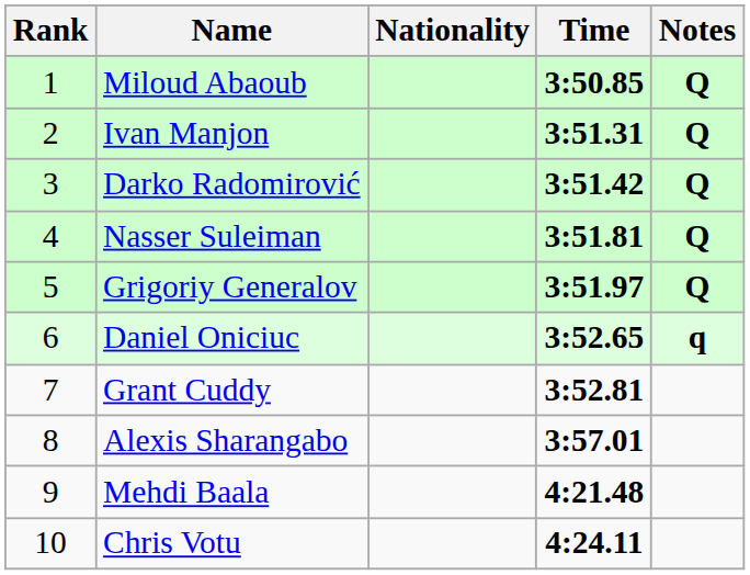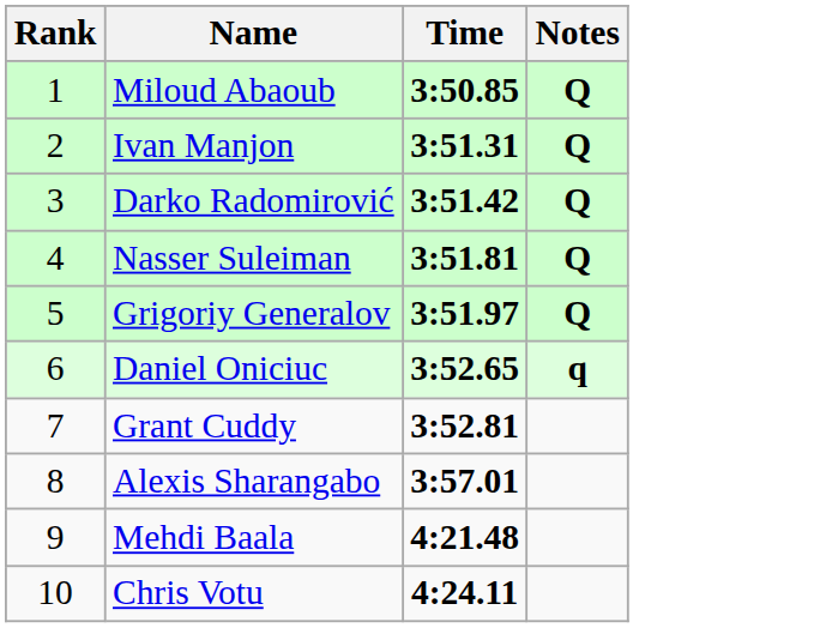- column: Nationality
